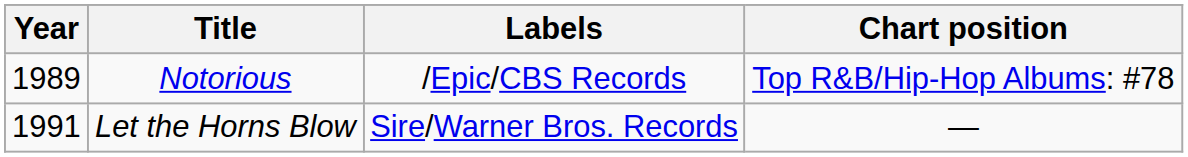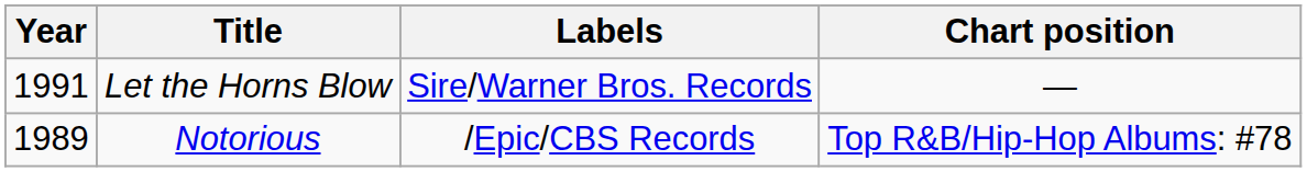rows swapped: Notorious <-> Let the Horns Blow
